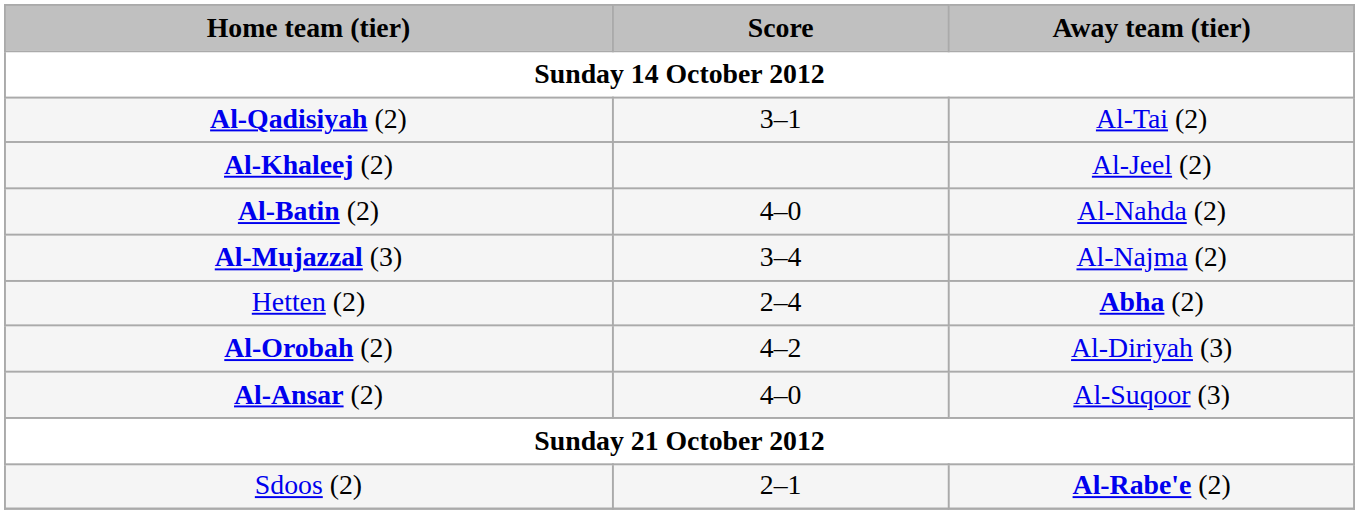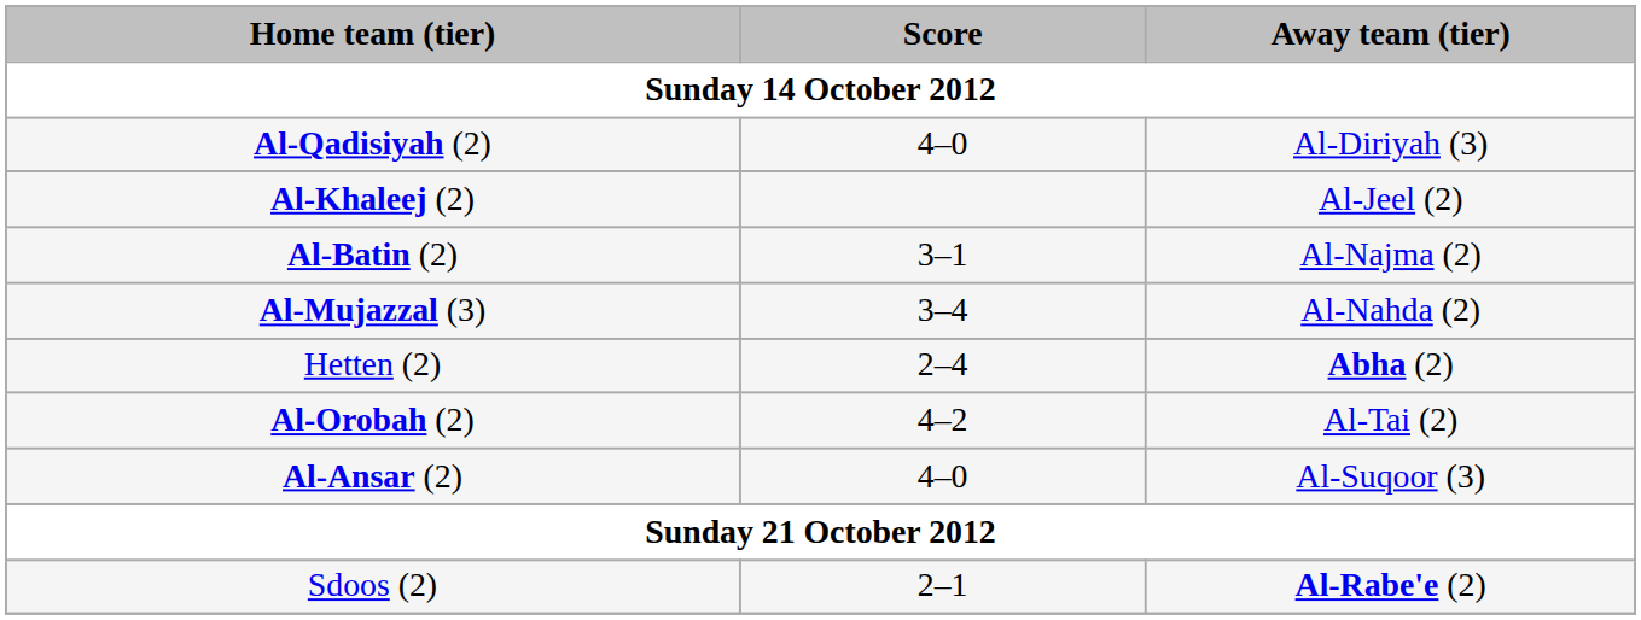Al-Qadisiyah (2) | Score: 3–1 -> 4–0
Al-Qadisiyah (2) | Away team (tier): Al-Tai (2) -> Al-Diriyah (3)
Al-Batin (2) | Score: 4–0 -> 3–1
Al-Batin (2) | Away team (tier): Al-Nahda (2) -> Al-Najma (2)
Al-Mujazzal (3) | Away team (tier): Al-Najma (2) -> Al-Nahda (2)
Al-Orobah (2) | Away team (tier): Al-Diriyah (3) -> Al-Tai (2)
